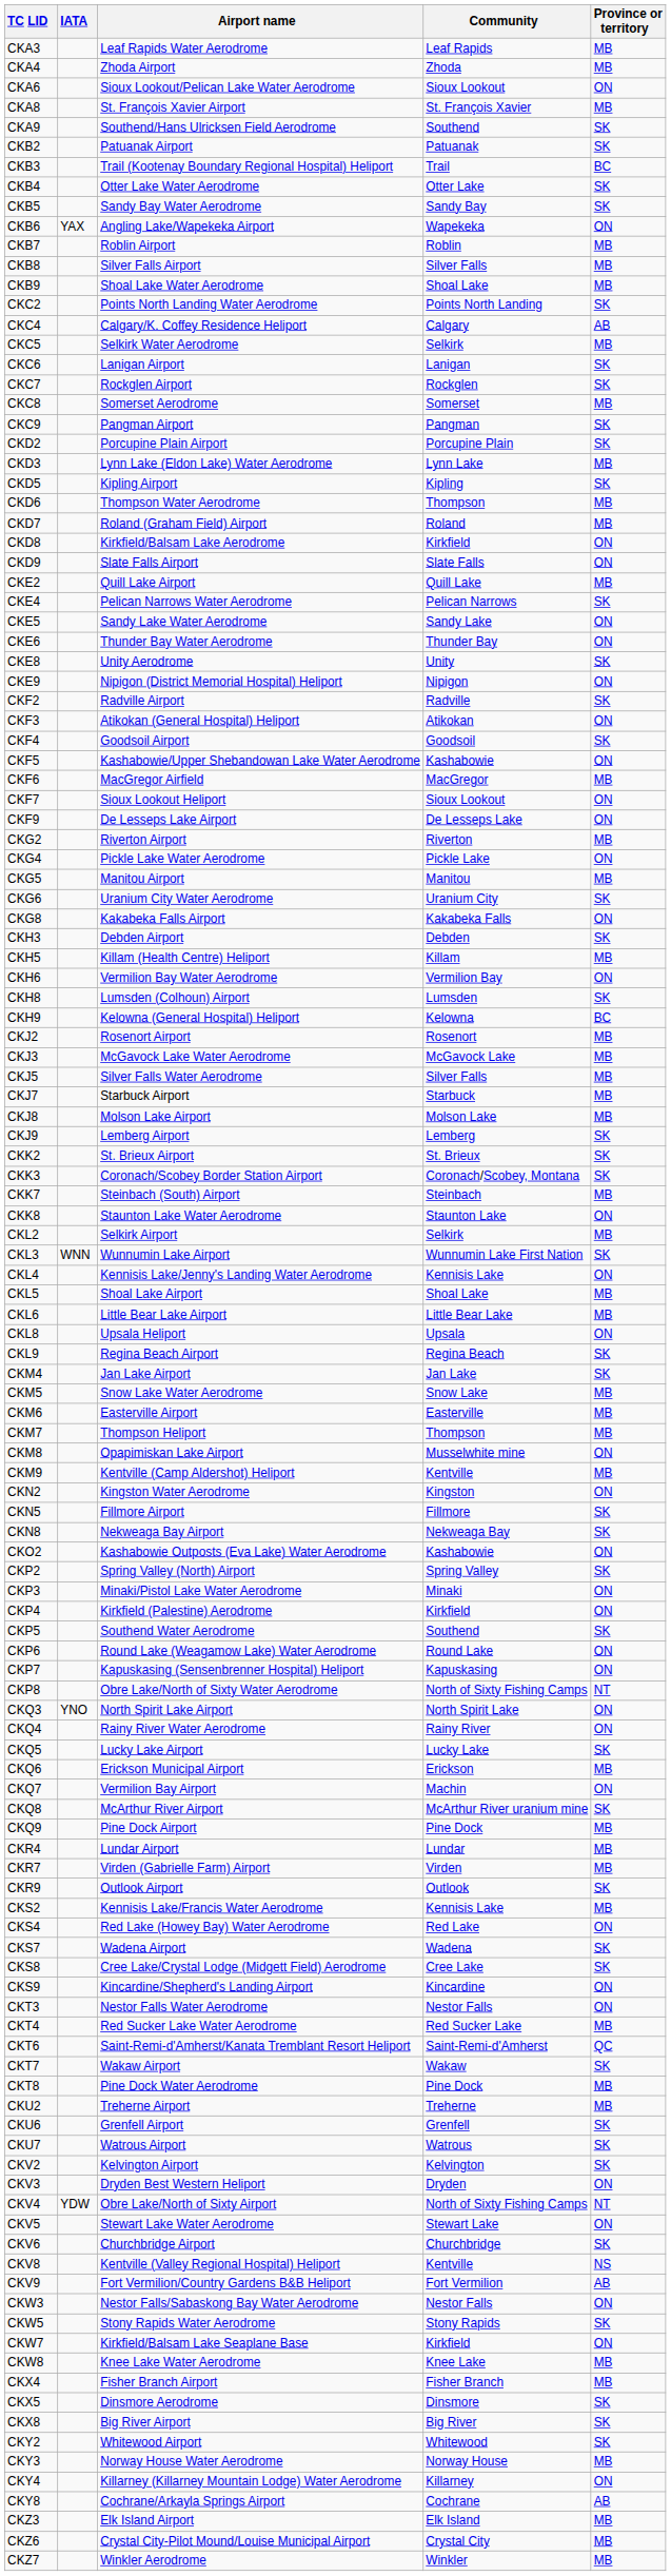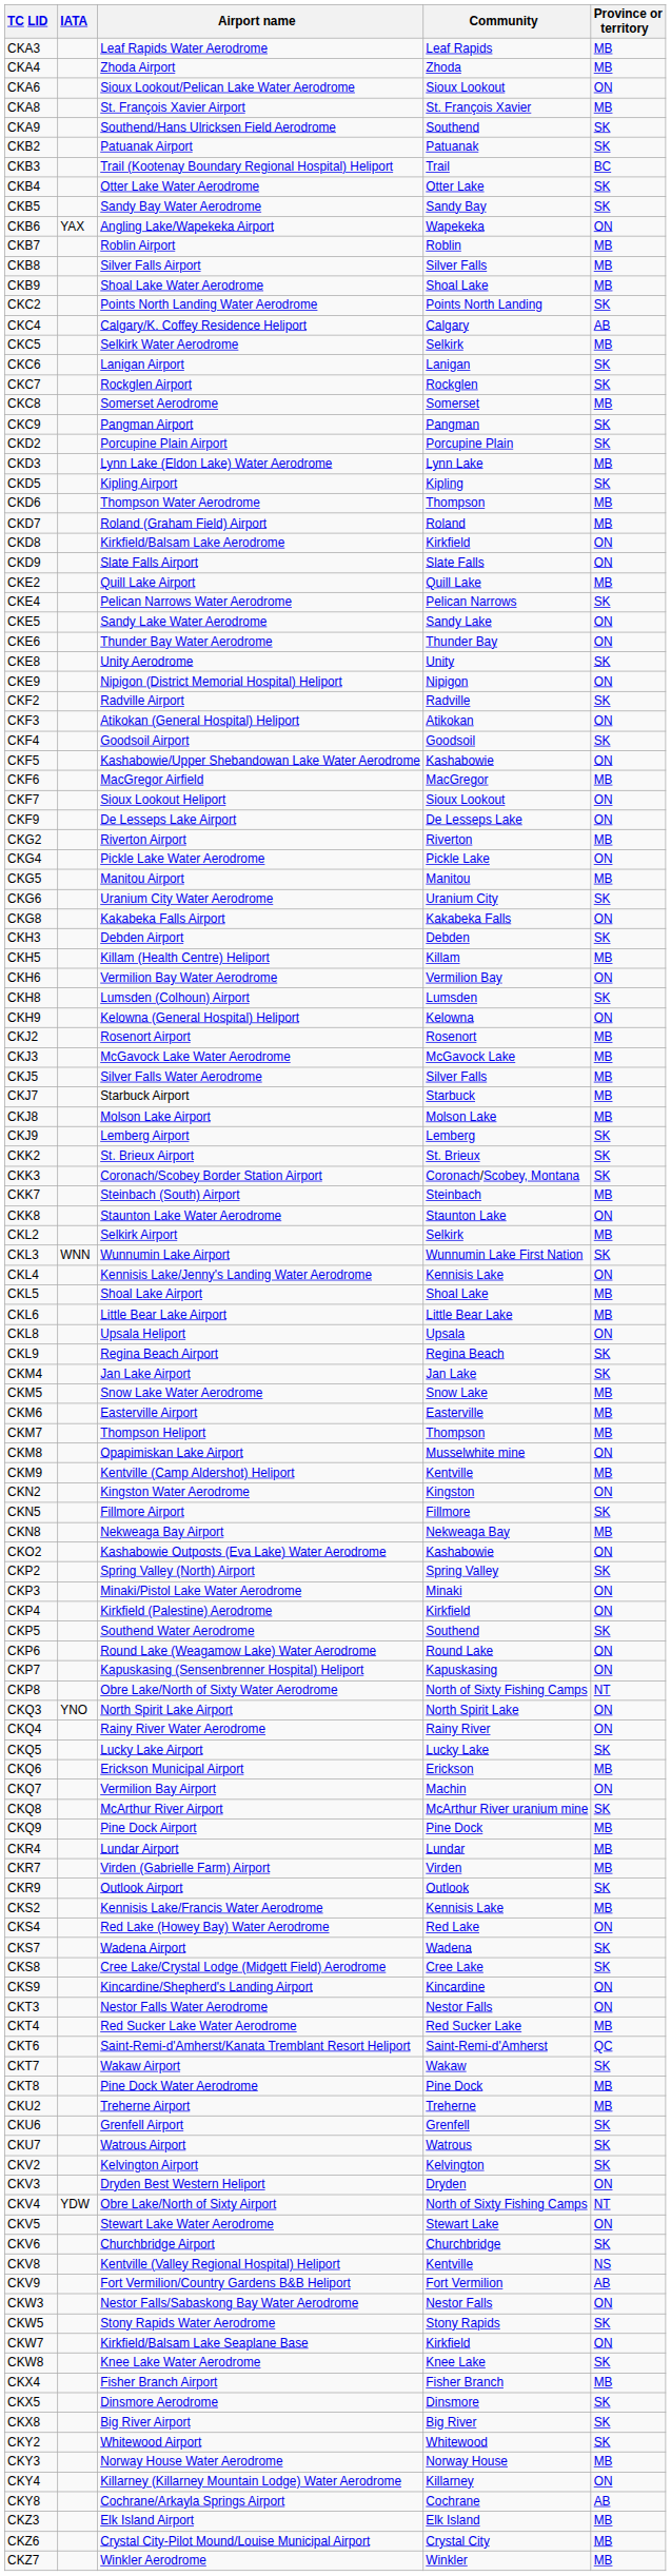CKH9 | Province or territory: BC -> ON
CKN8 | Province or territory: SK -> MB
CKW8 | Province or territory: MB -> SK
